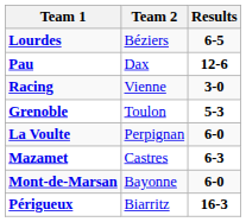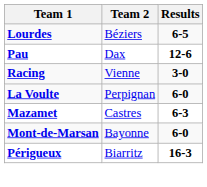- row: Grenoble | Toulon | 5-3
